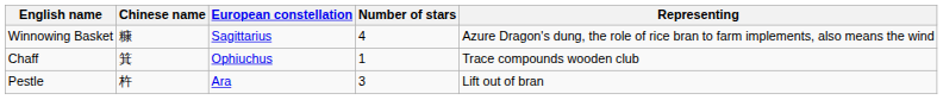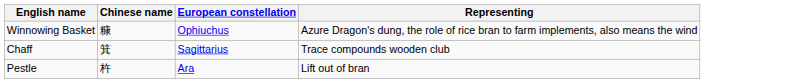- column: Number of stars | 4 | 1 | 3
Winnowing Basket | European constellation: Sagittarius -> Ophiuchus
Chaff | European constellation: Ophiuchus -> Sagittarius
